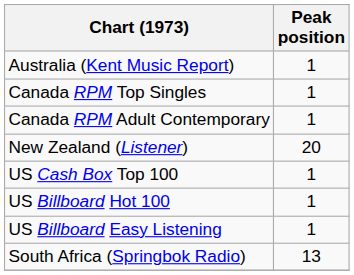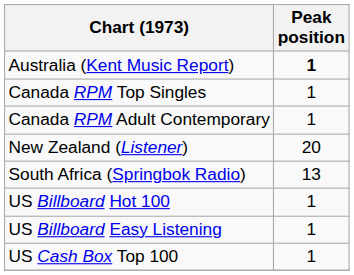Australia (Kent Music Report) | Peak position: normal -> bold
rows swapped: South Africa (Springbok Radio) <-> US Cash Box Top 100
